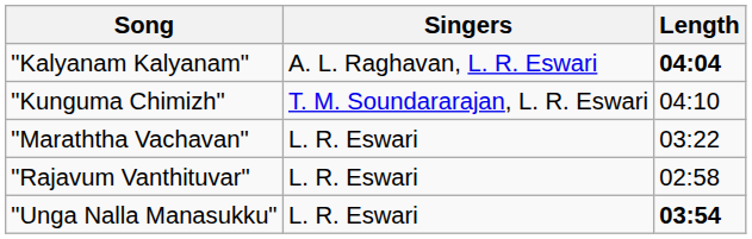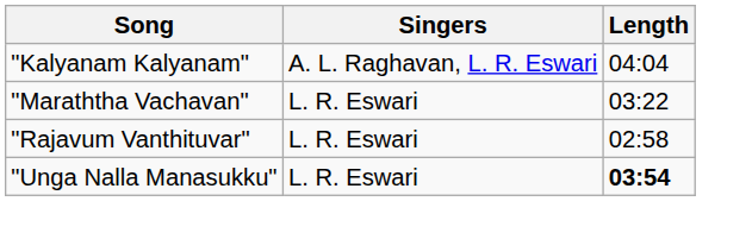"Kalyanam Kalyanam" | Length: bold -> normal
- row: "Kunguma Chimizh" | T. M. Soundararajan, L. R. Eswari | 04:10
